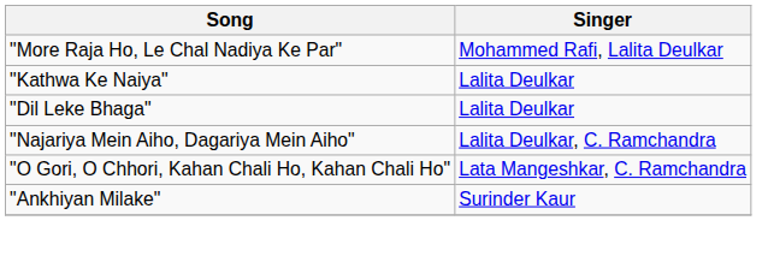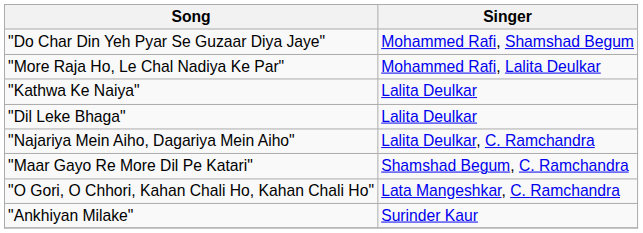+ row: "Do Char Din Yeh Pyar Se Guzaar Diya Jaye" | Mohammed Rafi, Shamshad Begum
+ row: "Maar Gayo Re More Dil Pe Katari" | Shamshad Begum, C. Ramchandra
